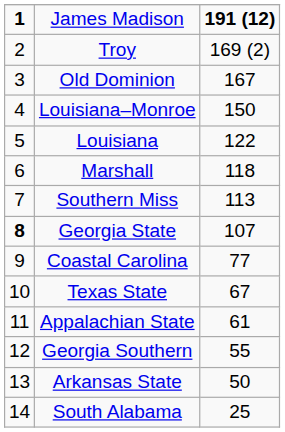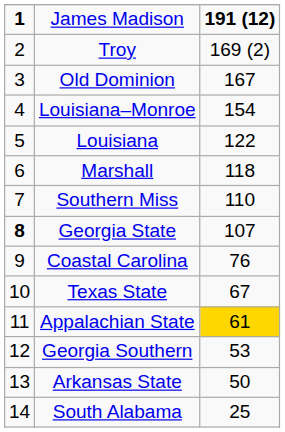Louisiana–Monroe | column 3: 150 -> 154
Southern Miss | column 3: 113 -> 110
Coastal Carolina | column 3: 77 -> 76
Appalachian State | column 3: no background -> gold background
Georgia Southern | column 3: 55 -> 53
